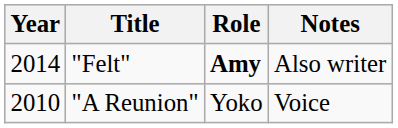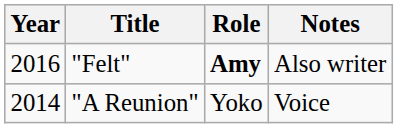"Felt" | Year: 2014 -> 2016
"A Reunion" | Year: 2010 -> 2014
